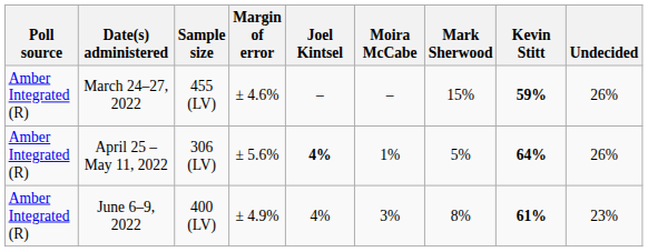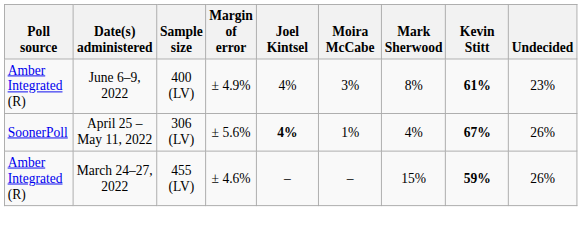rows swapped: June 6–9, 2022 <-> March 24–27, 2022
April 25 – May 11, 2022 | Poll source: Amber Integrated (R) -> SoonerPoll
April 25 – May 11, 2022 | Mark Sherwood: 5% -> 4%
April 25 – May 11, 2022 | Kevin Stitt: 64% -> 67%
